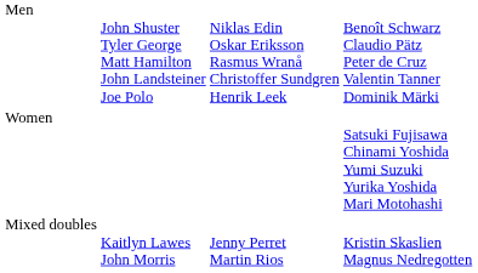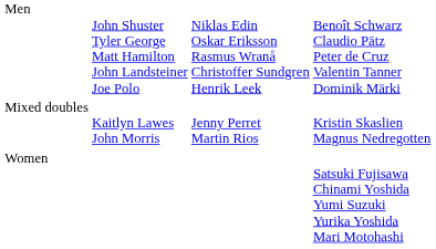rows swapped: Women <-> Mixed doubles
